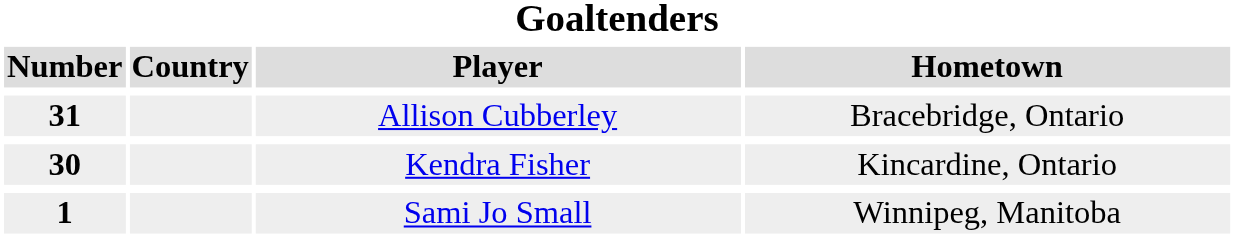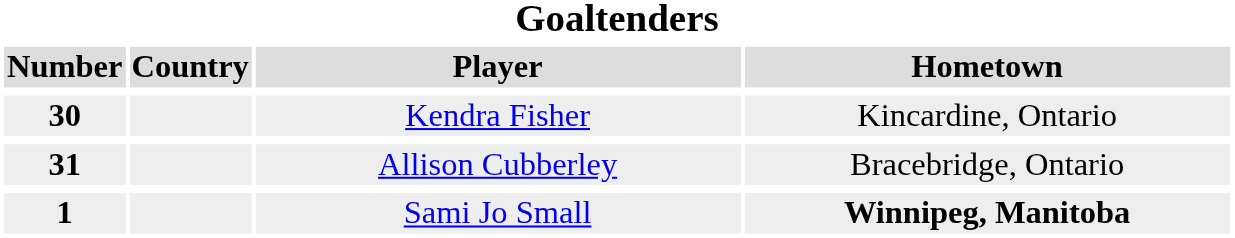rows swapped: Allison Cubberley <-> Kendra Fisher
Sami Jo Small | Hometown: normal -> bold
